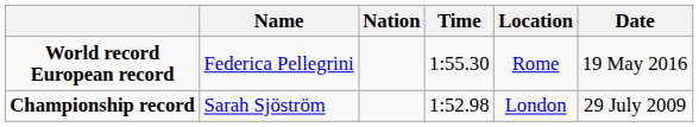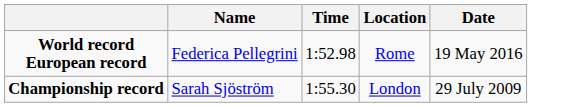- column: Nation
World record European record | Time: 1:55.30 -> 1:52.98
Championship record | Time: 1:52.98 -> 1:55.30
